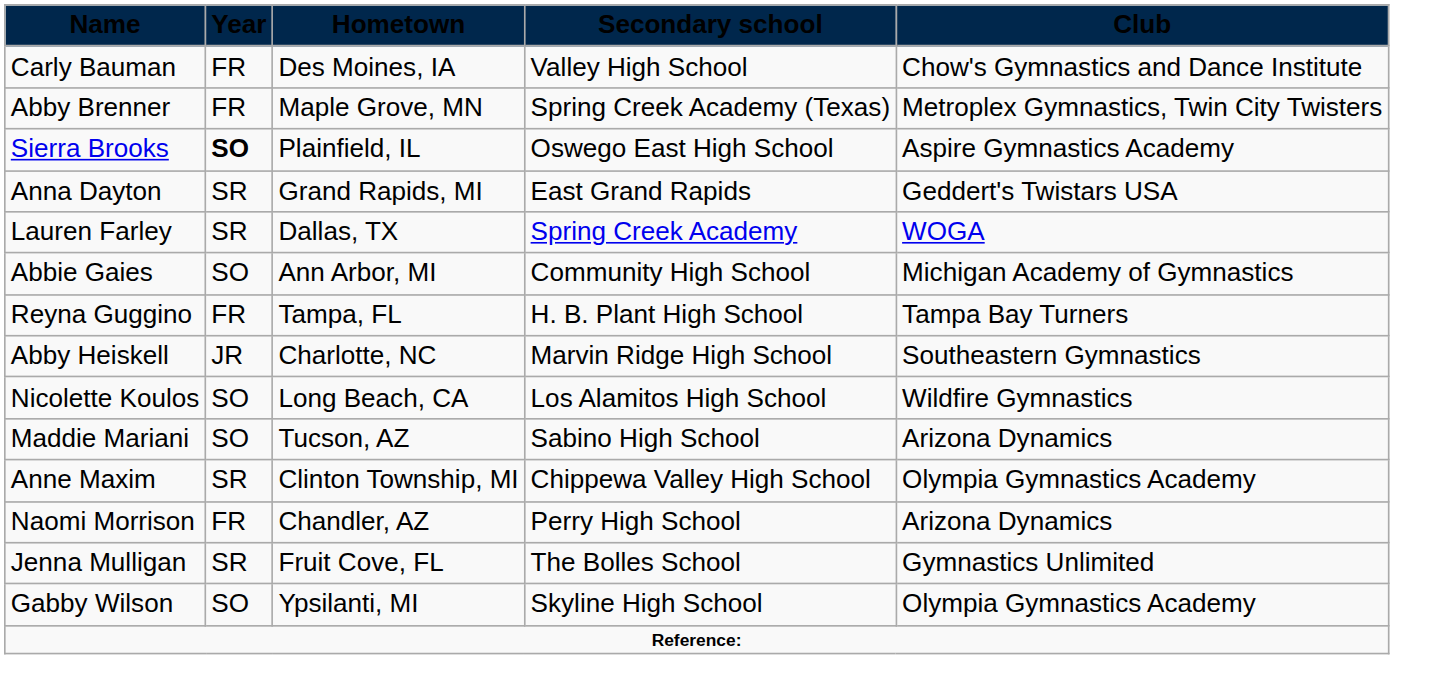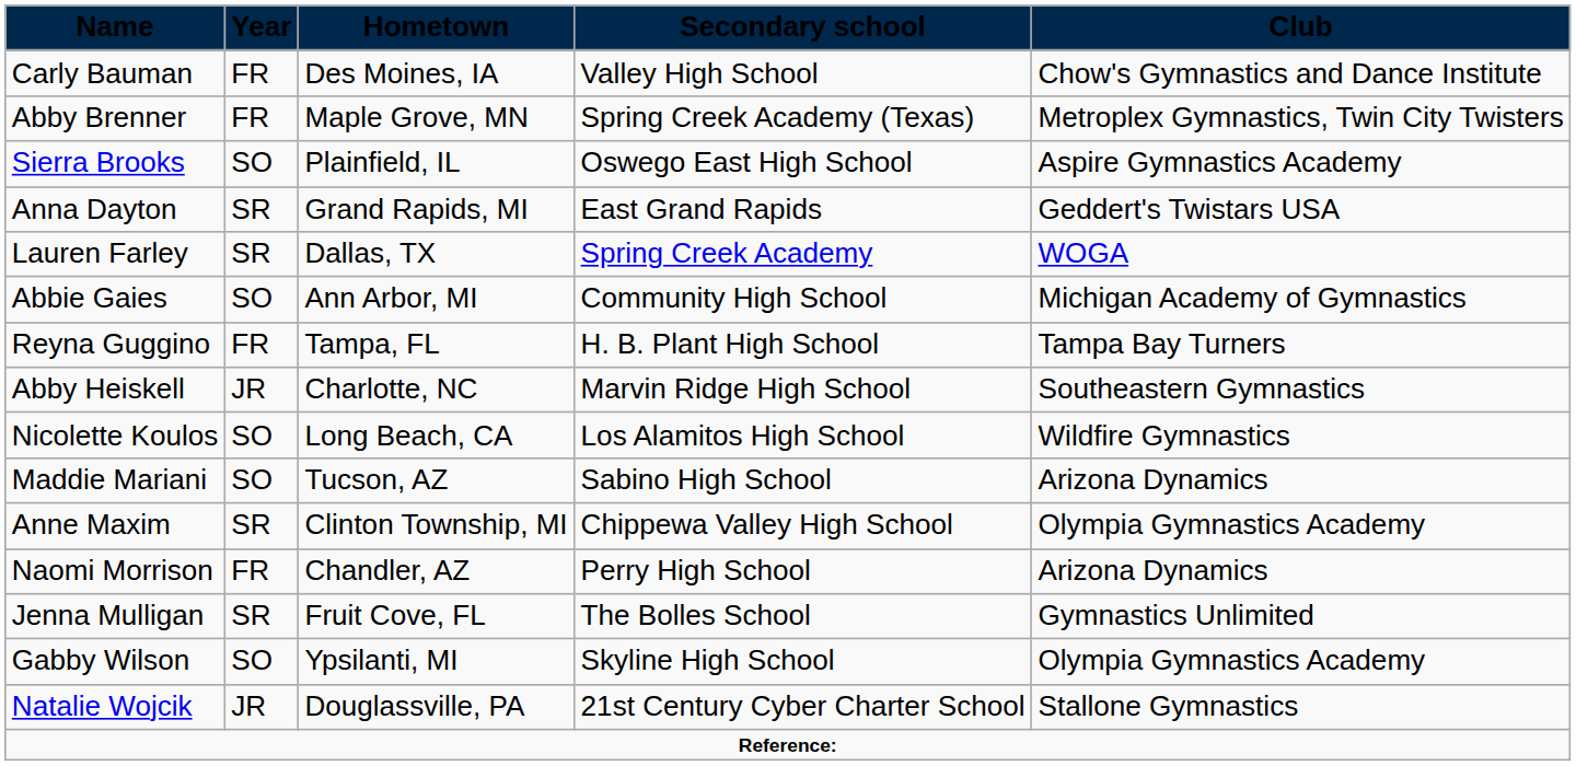Sierra Brooks | column 2: bold -> normal
+ row: Natalie Wojcik | JR | Douglassville, PA | 21st Century Cyber Charter School | Stallone Gymnastics
